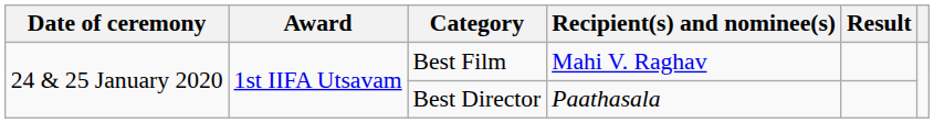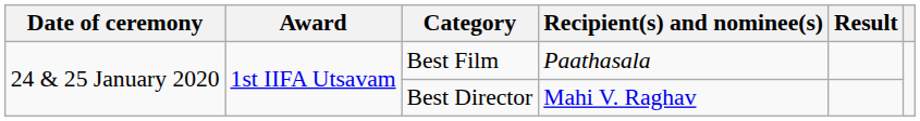Best Film | Recipient(s) and nominee(s): Mahi V. Raghav -> Paathasala
Best Director | Recipient(s) and nominee(s): Paathasala -> Mahi V. Raghav
